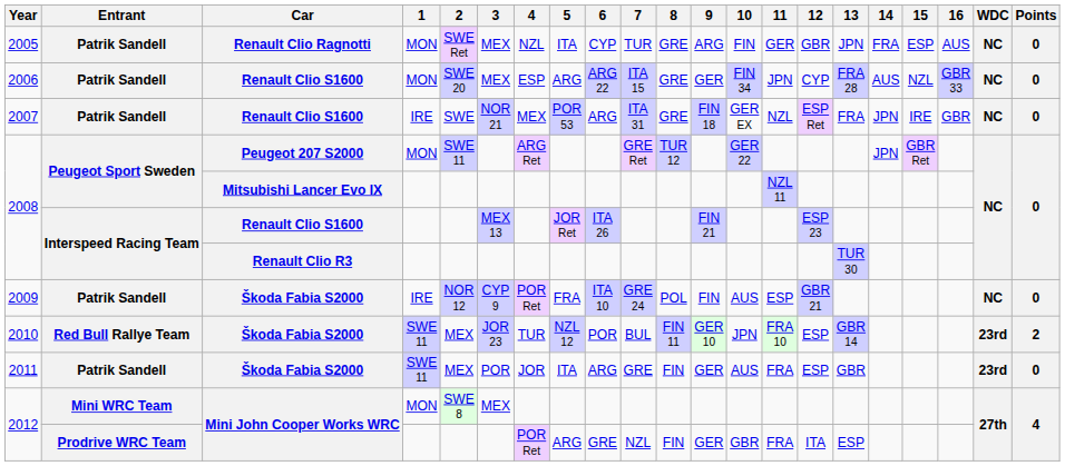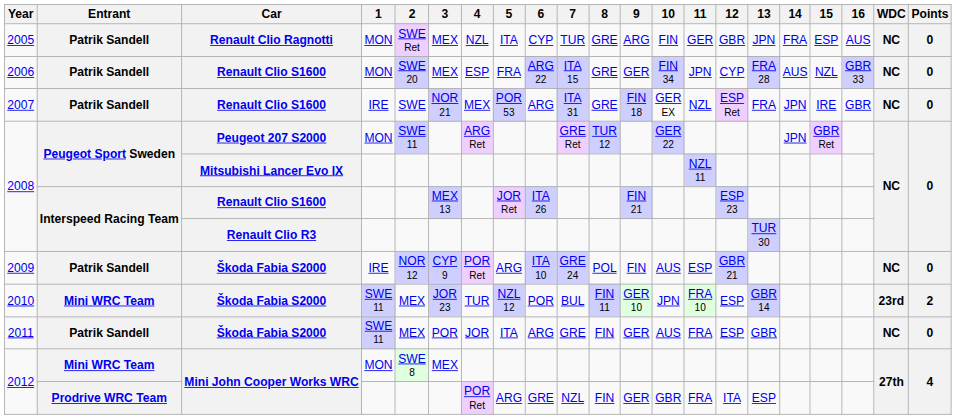2006 | 5: ARG -> FRA
2009 | 5: FRA -> ARG
2010 | Entrant: Red Bull Rallye Team -> Mini WRC Team
2011 | WDC: 23rd -> NC
